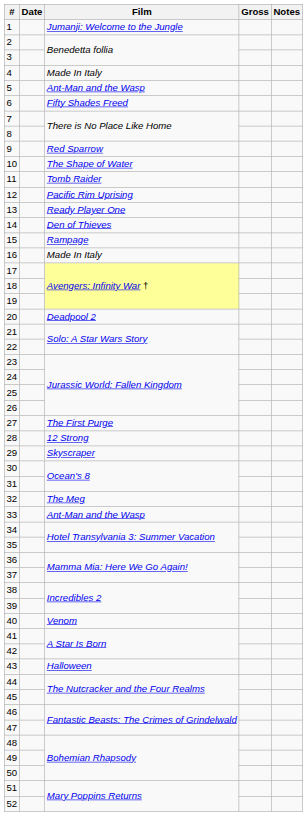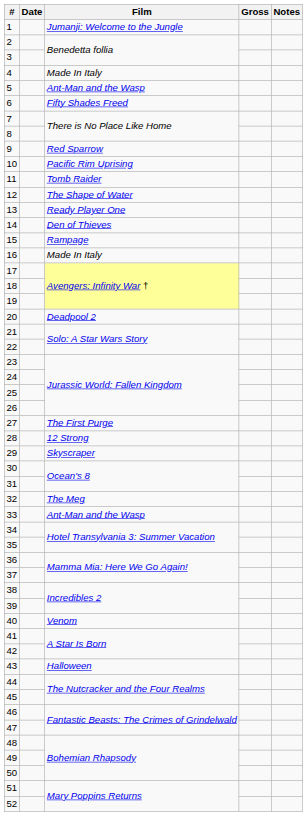10 | Film: The Shape of Water -> Pacific Rim Uprising
12 | Film: Pacific Rim Uprising -> The Shape of Water
